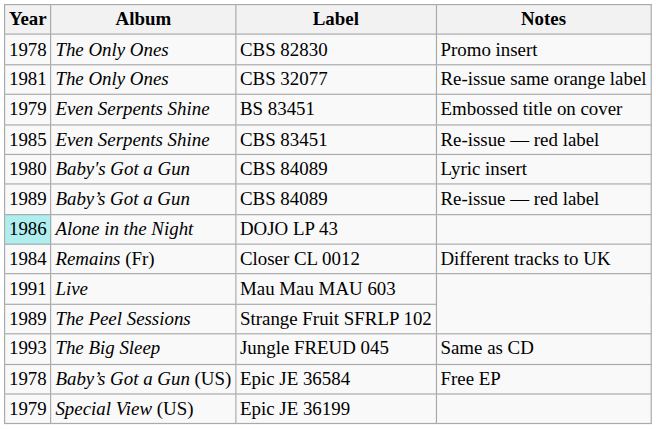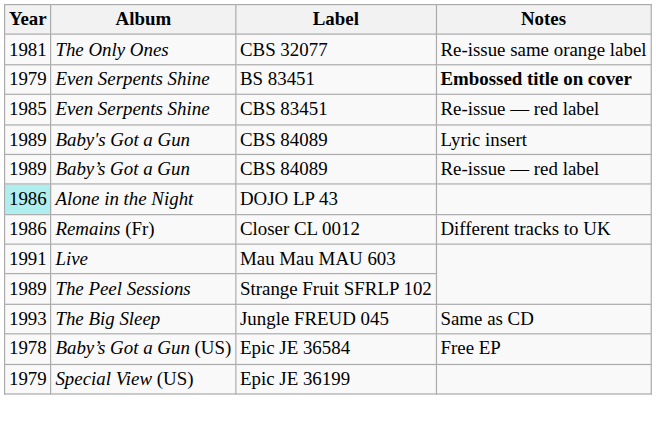- row: 1978 | The Only Ones | CBS 82830 | Promo insert
BS 83451 | Notes: normal -> bold
Baby's Got a Gun / CBS 84089 | Year: 1980 -> 1989
Closer CL 0012 | Year: 1984 -> 1986
